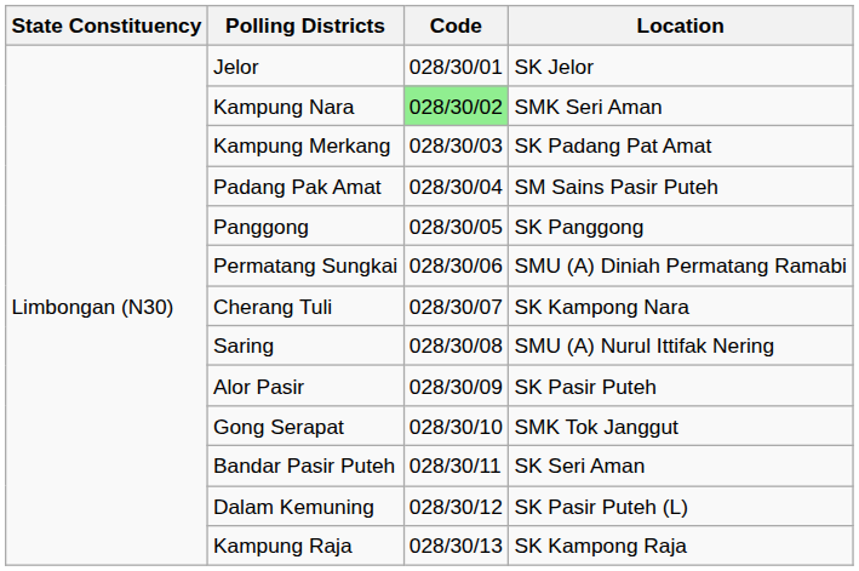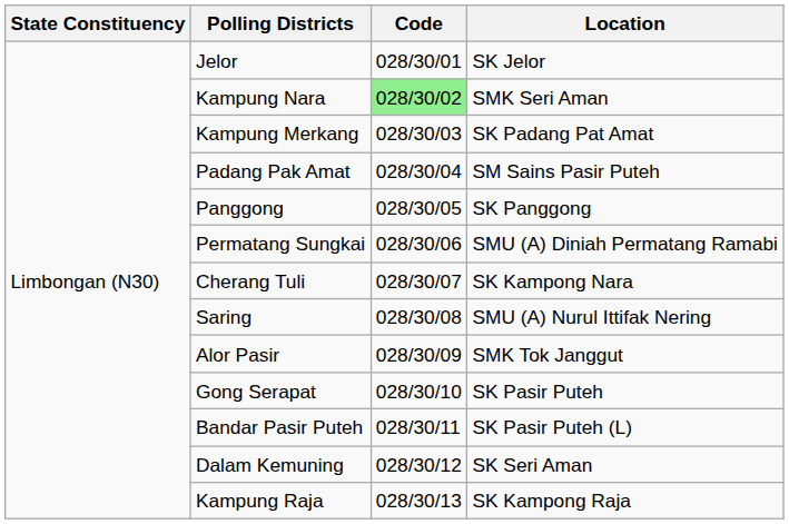Alor Pasir | Location: SK Pasir Puteh -> SMK Tok Janggut
Gong Serapat | Location: SMK Tok Janggut -> SK Pasir Puteh
Bandar Pasir Puteh | Location: SK Seri Aman -> SK Pasir Puteh (L)
Dalam Kemuning | Location: SK Pasir Puteh (L) -> SK Seri Aman
